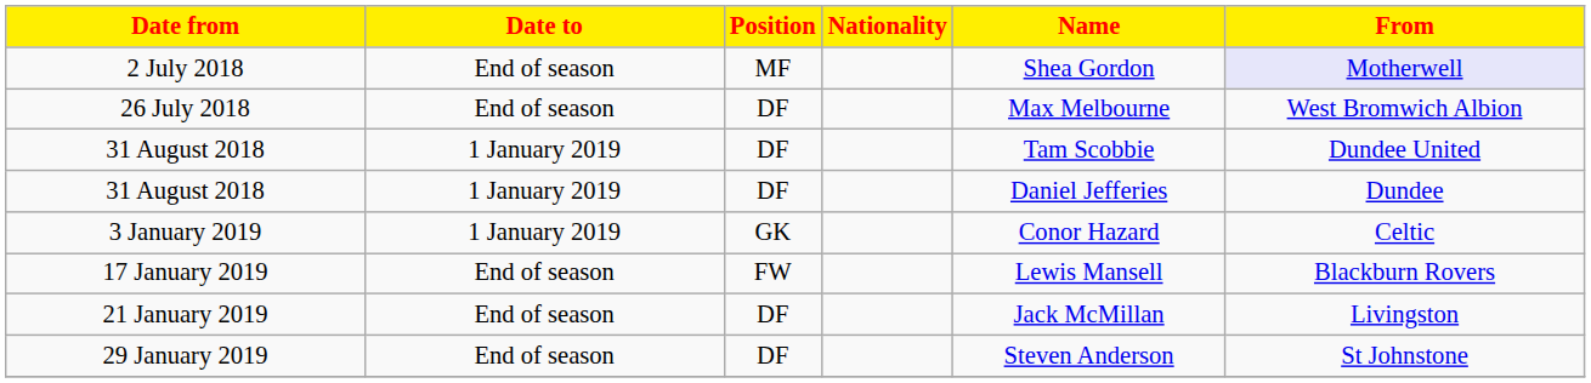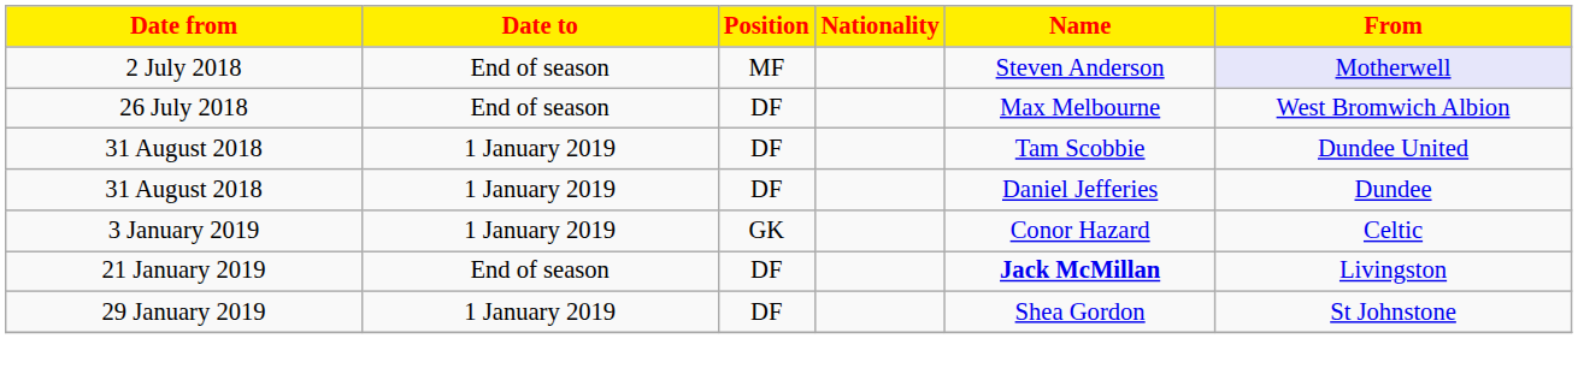2 July 2018 | Name: Shea Gordon -> Steven Anderson
- row: 17 January 2019 | End of season | FW | Lewis Mansell | Blackburn Rovers
21 January 2019 | Name: normal -> bold
29 January 2019 | Date to: End of season -> 1 January 2019
29 January 2019 | Name: Steven Anderson -> Shea Gordon
